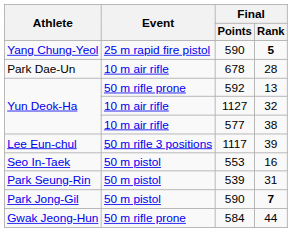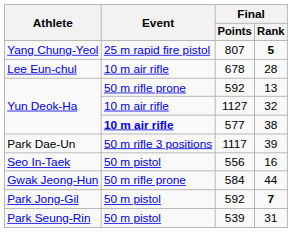5 | Final / Points: 590 -> 807
28 | Athlete: Park Dae-Un -> Lee Eun-chul
38 | Event: normal -> bold
39 | Athlete: Lee Eun-chul -> Park Dae-Un
16 | Final / Points: 553 -> 556
rows swapped: 44 <-> 31
7 | Final / Points: 590 -> 592
